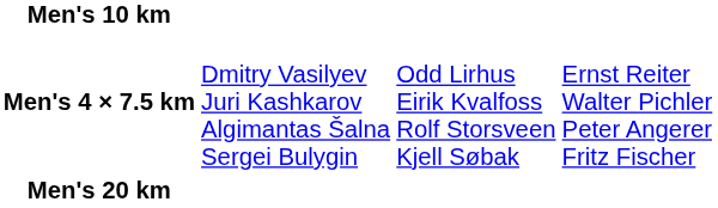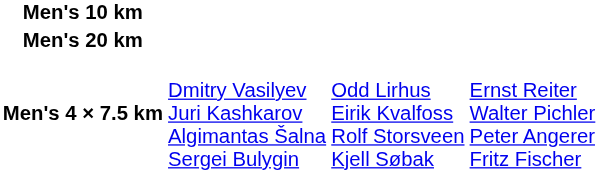rows swapped: Men's 20 km <-> Men's 4 × 7.5 km
